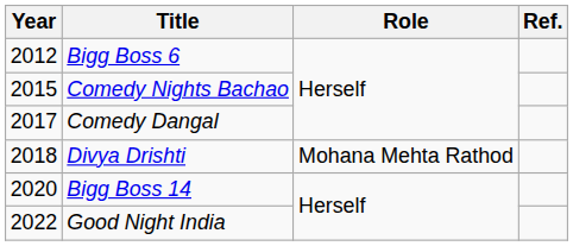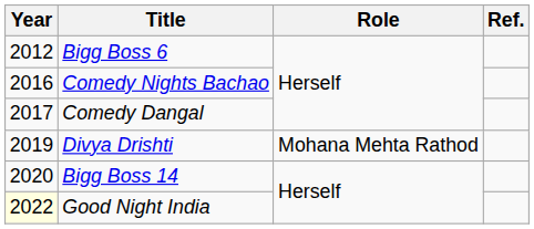Comedy Nights Bachao | Year: 2015 -> 2016
Divya Drishti | Year: 2018 -> 2019
Good Night India | Year: no background -> lightyellow background
